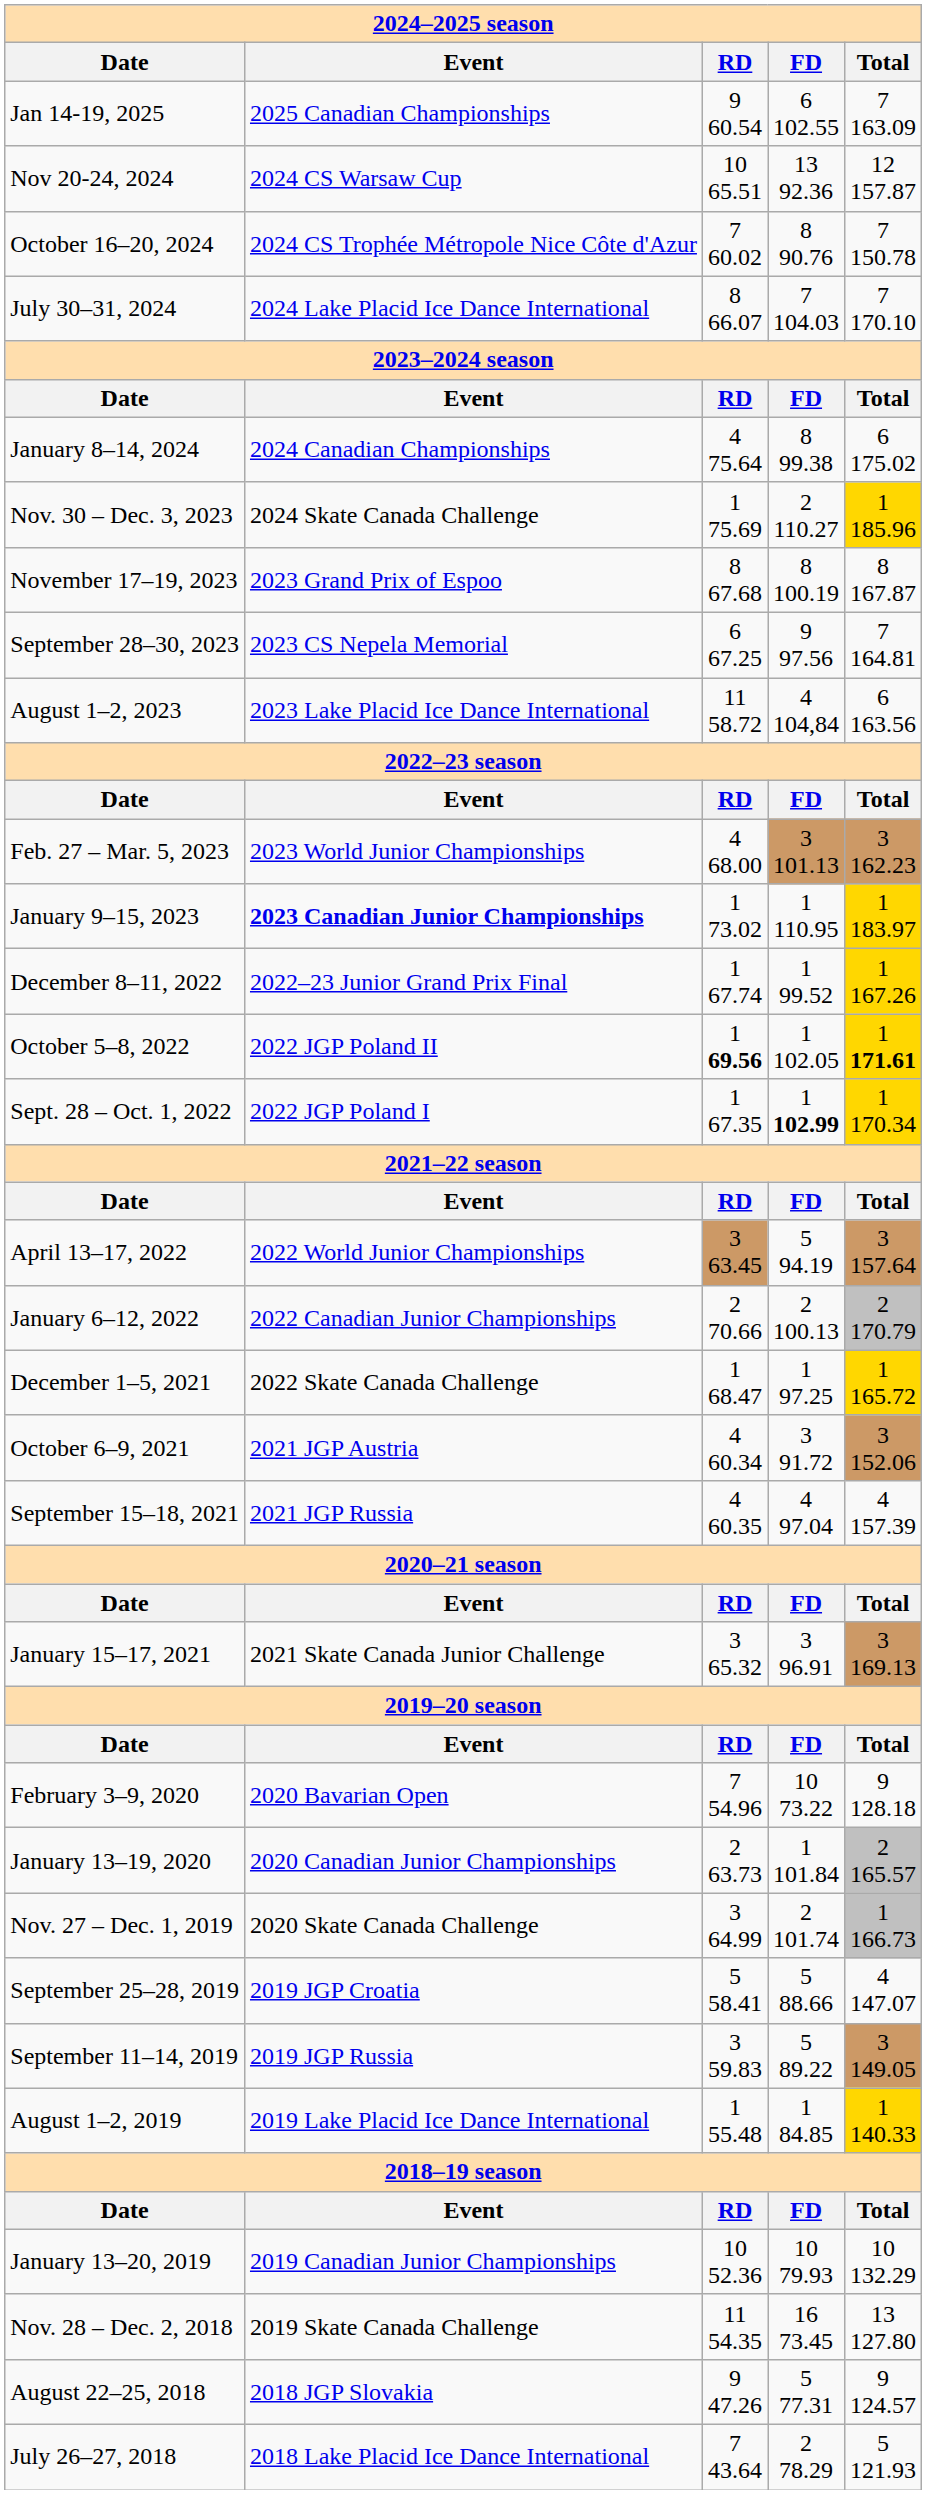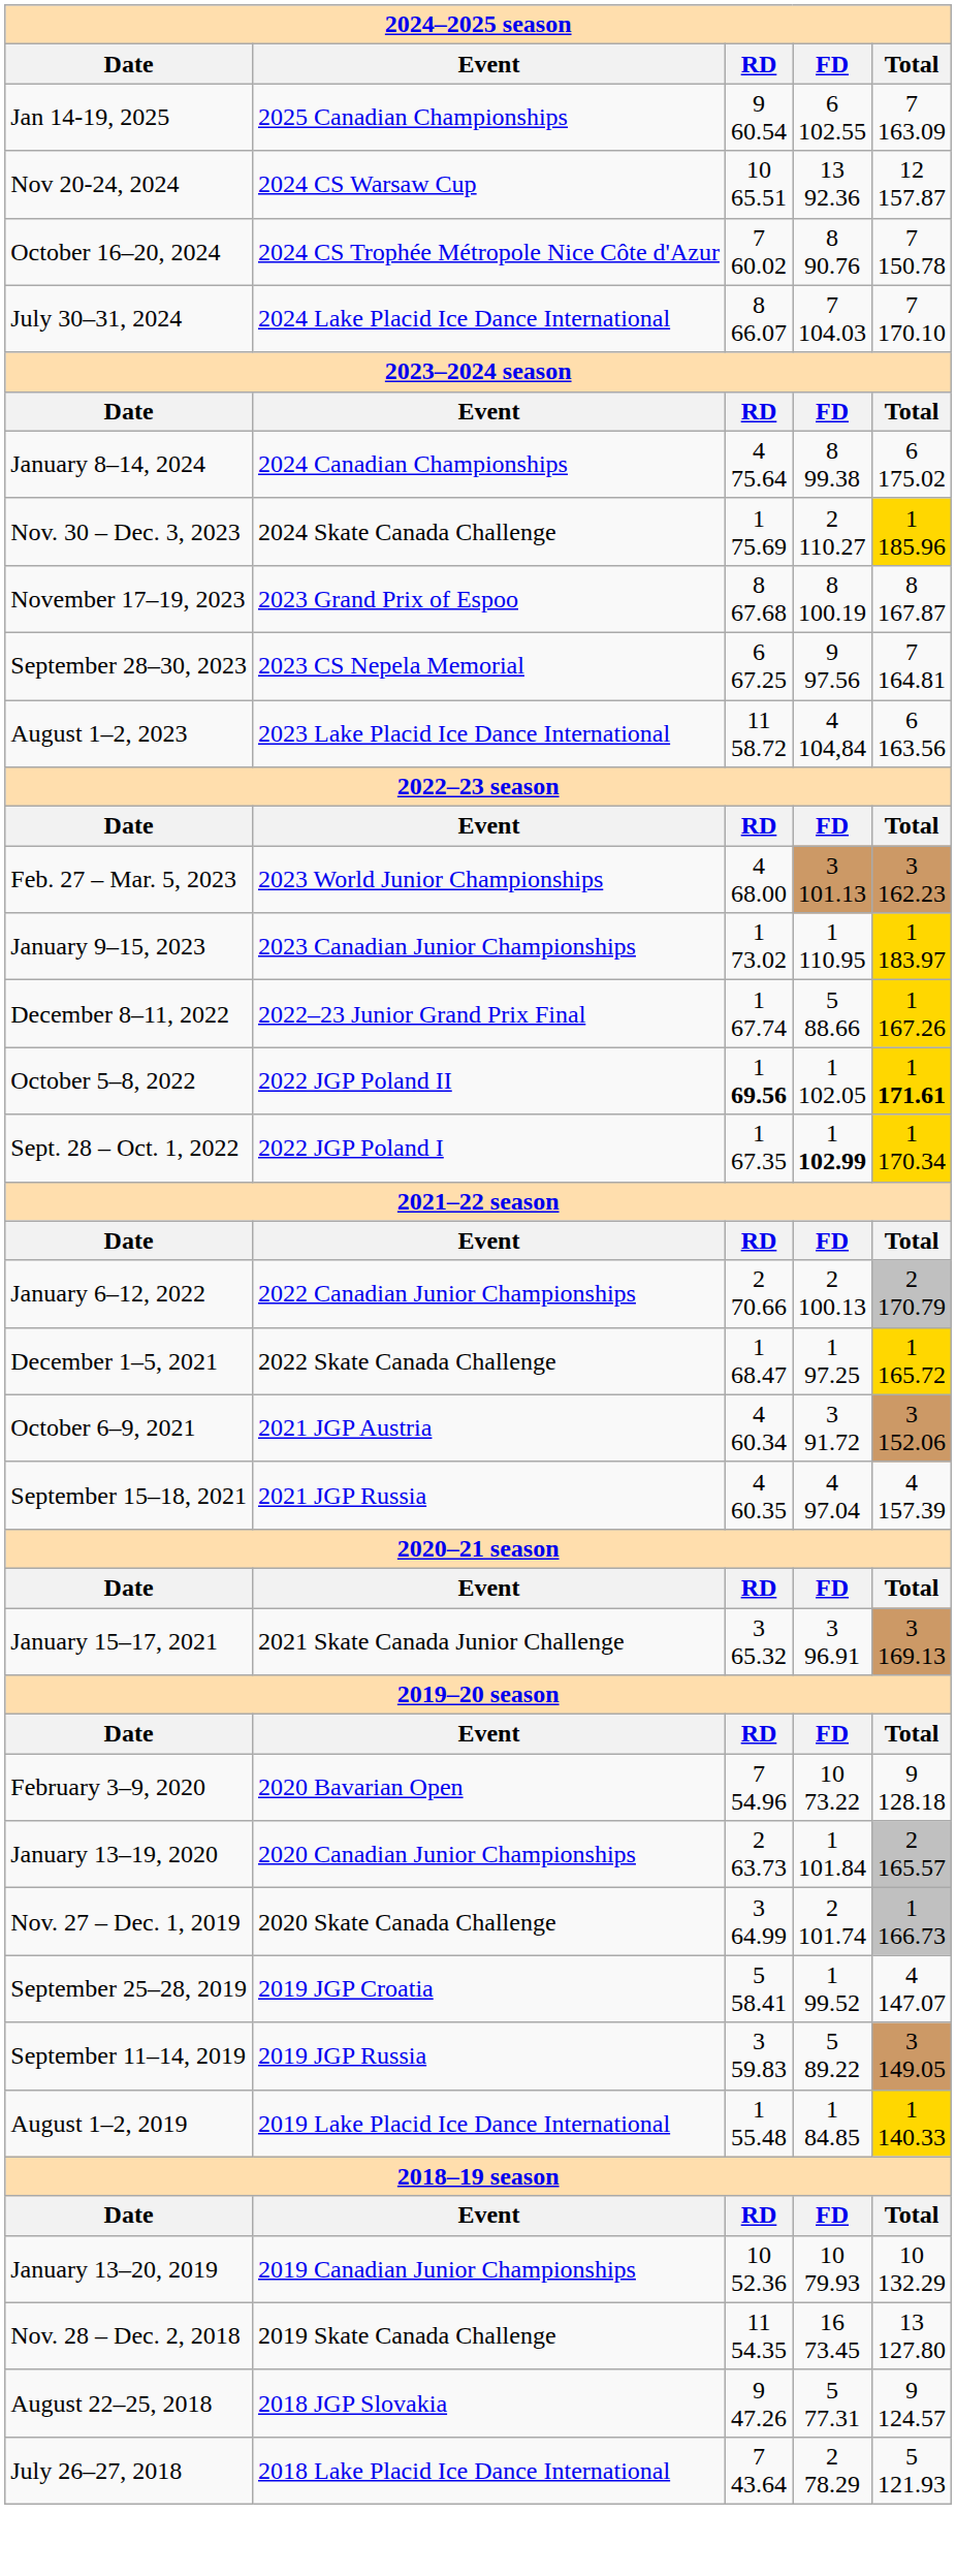January 9–15, 2023 | Event: bold -> normal
December 8–11, 2022 | FD: 1 99.52 -> 5 88.66
- row: April 13–17, 2022 | 2022 World Junior Championships | 3 63.45 | 5 94.19 | 3 157.64
September 25–28, 2019 | FD: 5 88.66 -> 1 99.52
